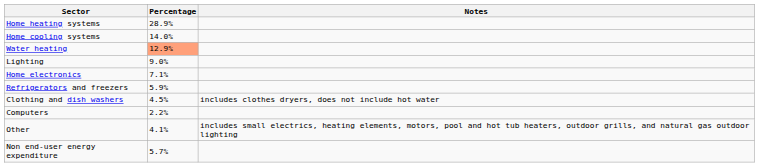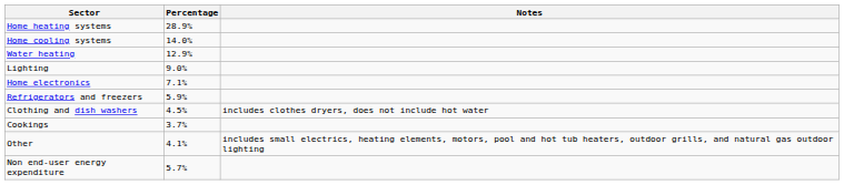Water heating | Percentage: lightsalmon background -> no background
+ row: Cookings | 3.7%
- row: Computers | 2.2%
